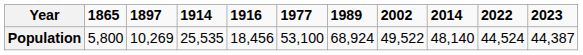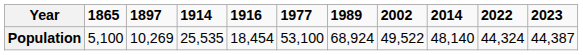Population | 1865: 5,800 -> 5,100
Population | 1916: 18,456 -> 18,454
Population | 2022: 44,524 -> 44,324
